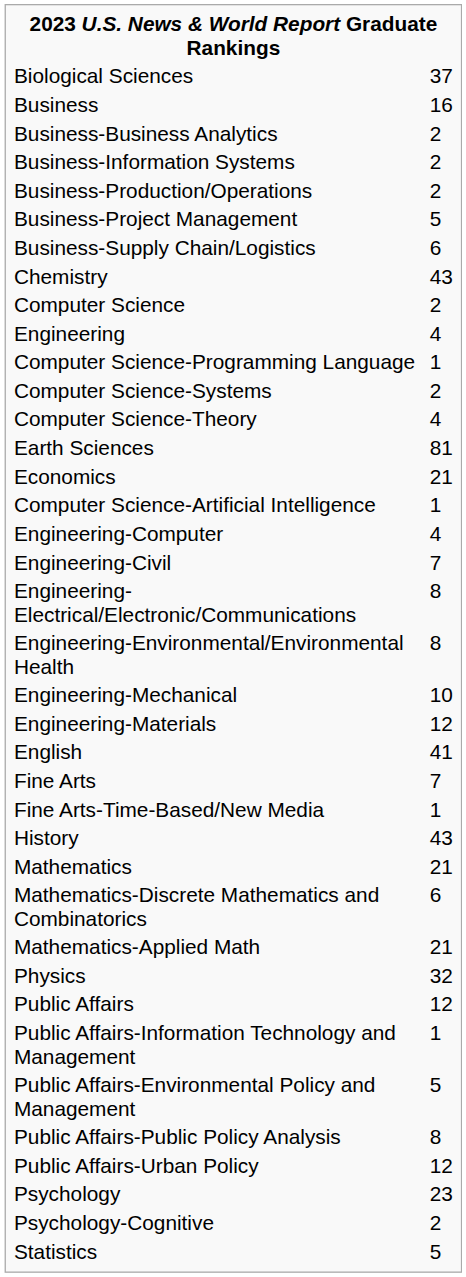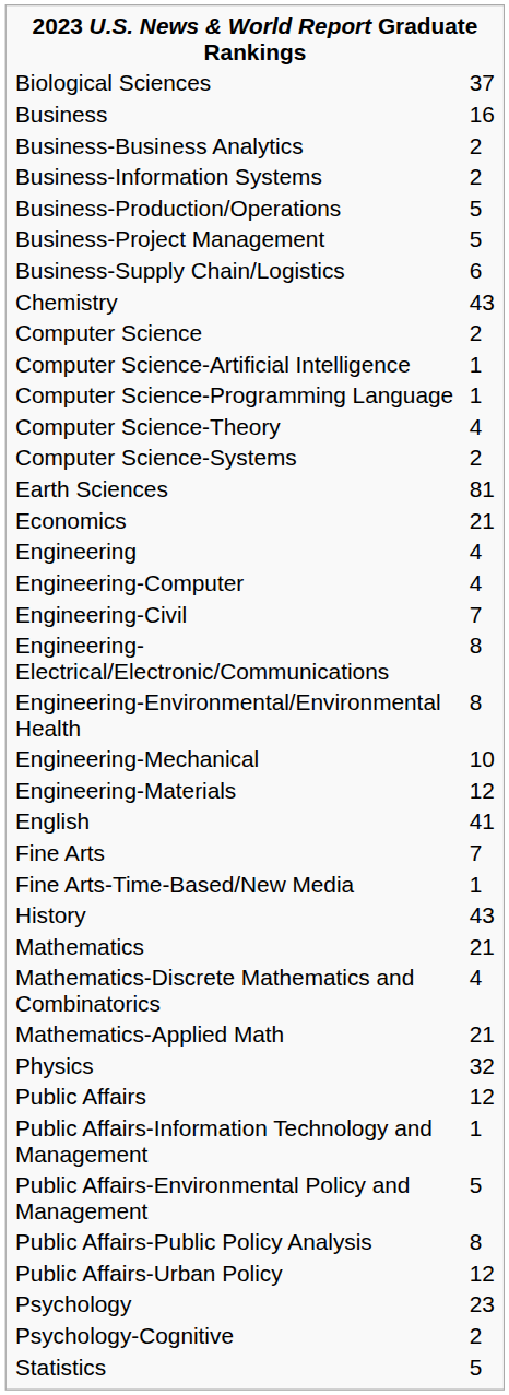Business-Production/Operations | column 2: 2 -> 5
rows swapped: Computer Science-Artificial Intelligence <-> Engineering
rows swapped: Computer Science-Systems <-> Computer Science-Theory
Mathematics-Discrete Mathematics and Combinatorics | column 2: 6 -> 4
